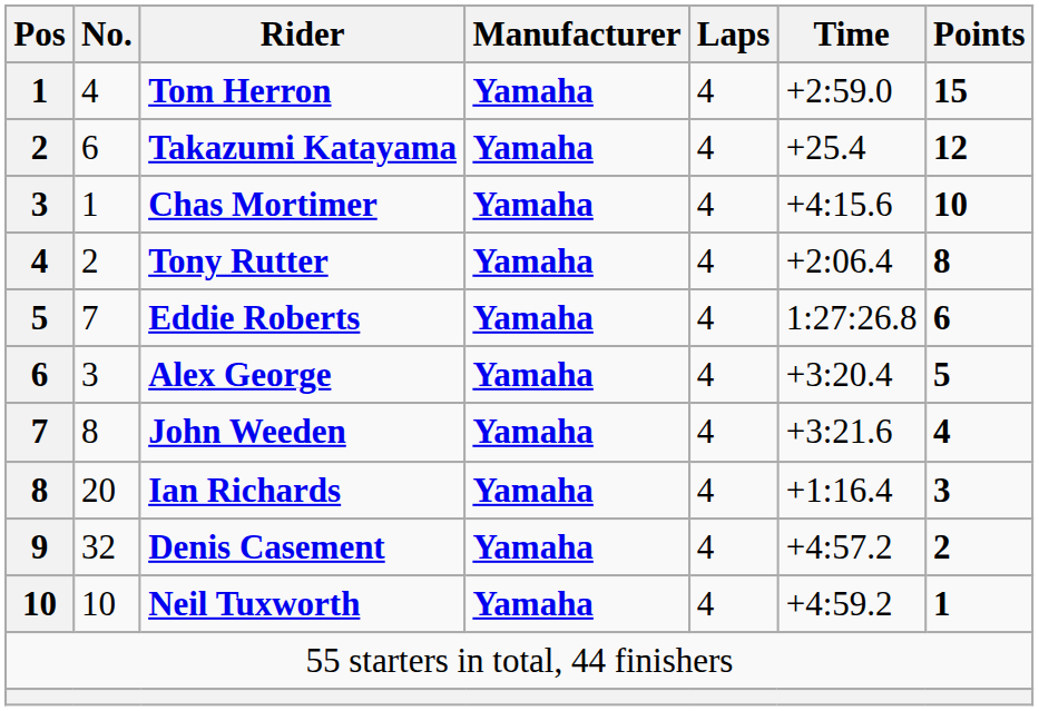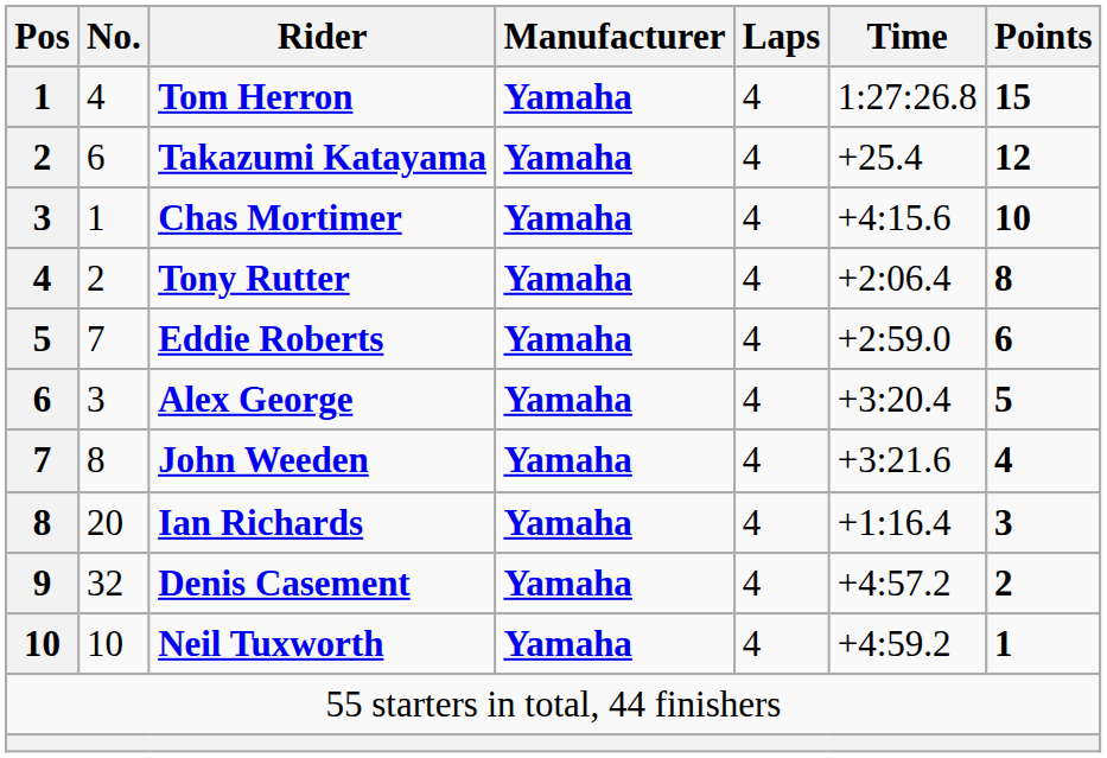Tom Herron | Time: +2:59.0 -> 1:27:26.8
Eddie Roberts | Time: 1:27:26.8 -> +2:59.0
